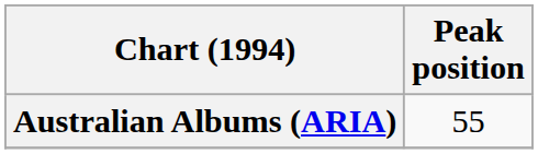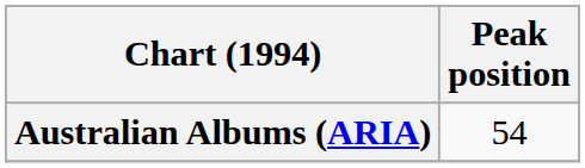Australian Albums (ARIA) | Peak position: 55 -> 54
